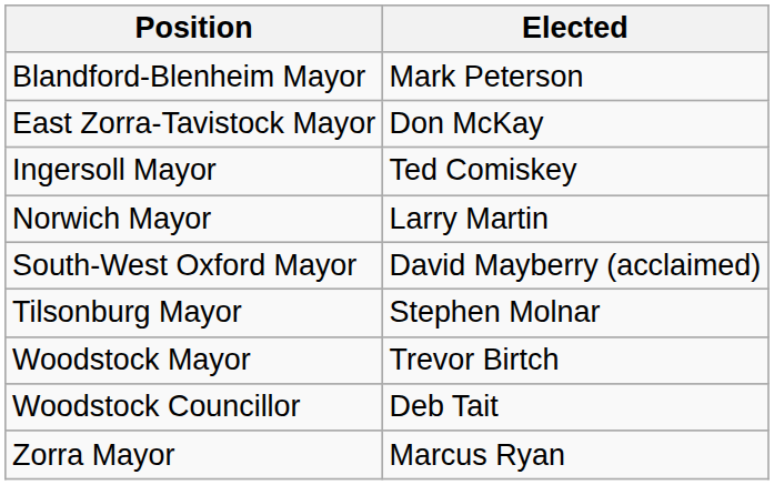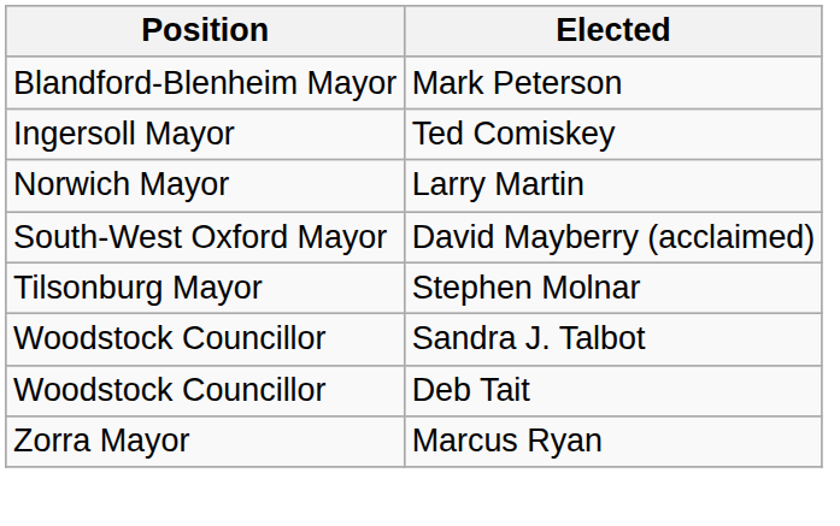- row: East Zorra-Tavistock Mayor | Don McKay
- row: Woodstock Mayor | Trevor Birtch
+ row: Woodstock Councillor | Sandra J. Talbot
